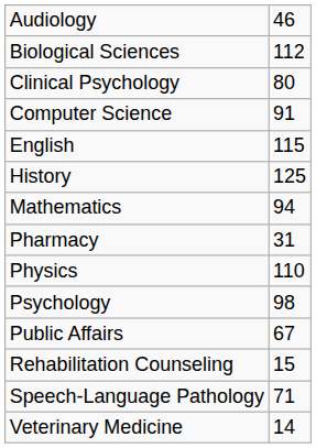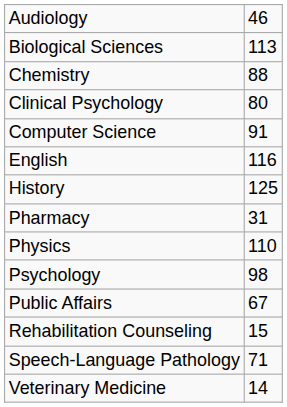Biological Sciences | column 2: 112 -> 113
+ row: Chemistry | 88
English | column 2: 115 -> 116
- row: Mathematics | 94
